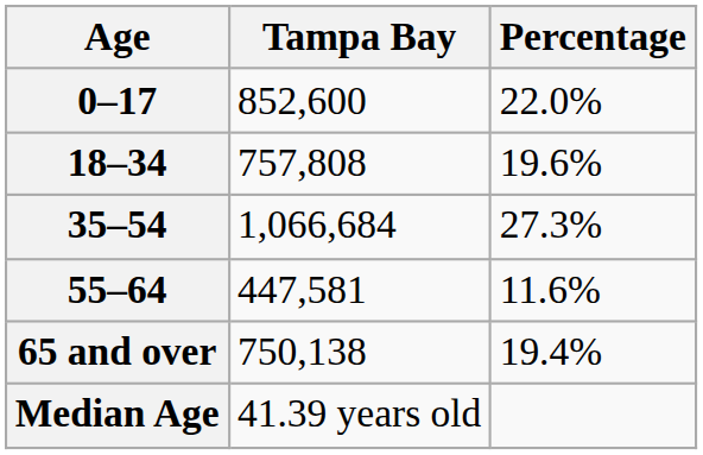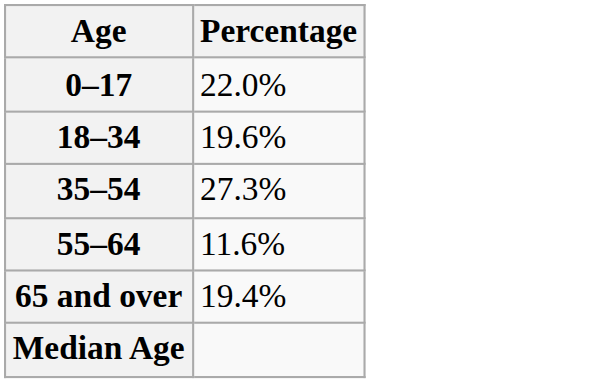- column: Tampa Bay | 852,600 | 757,808 | 1,066,684 | 447,581 | 750,138 | 41.39 years old
